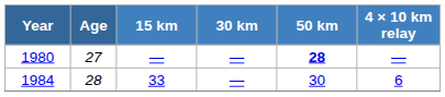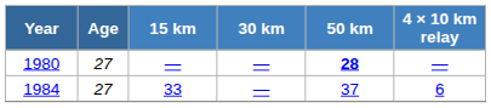1984 | Age: 28 -> 27
1984 | 50 km: 30 -> 37
